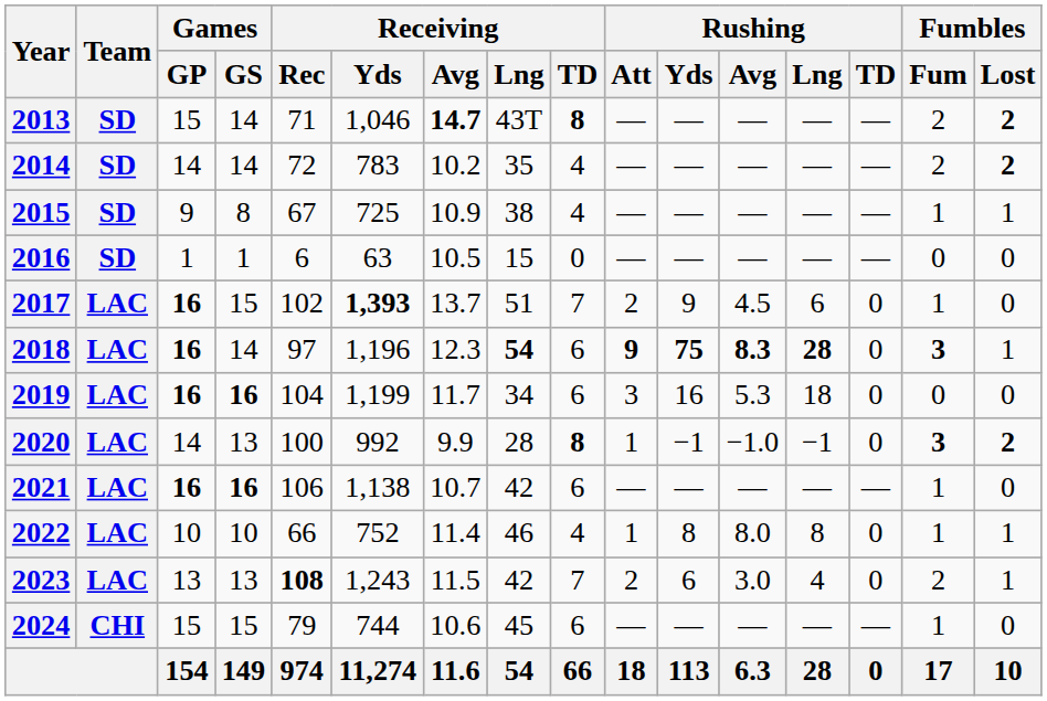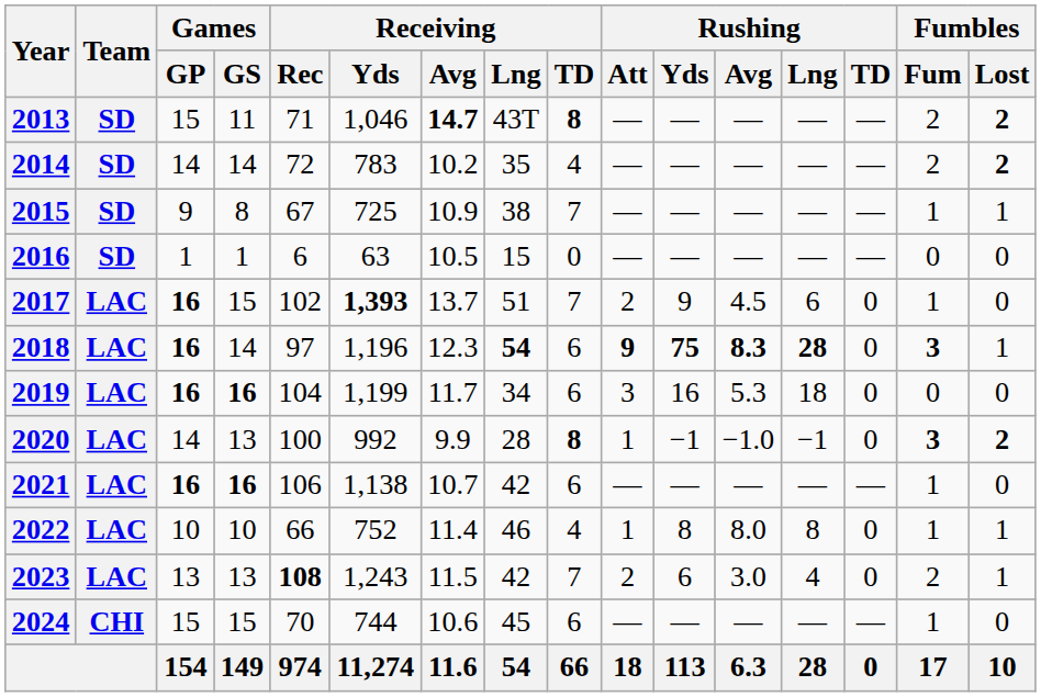2013 | Games / GS: 14 -> 11
2015 | Receiving / TD: 4 -> 7
2024 | Receiving / Rec: 79 -> 70
